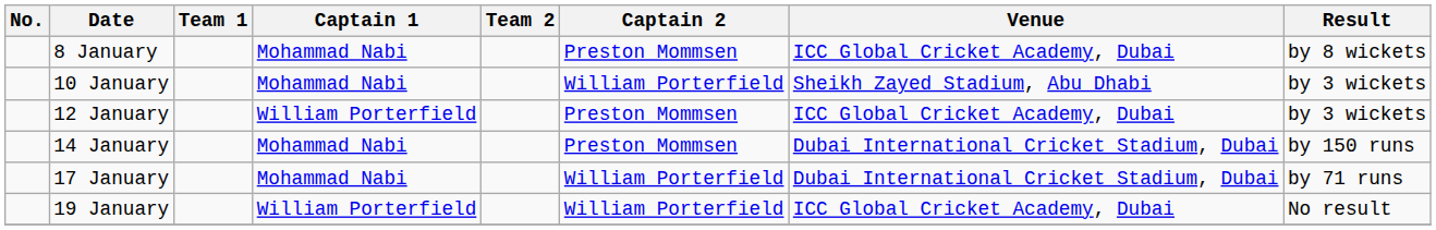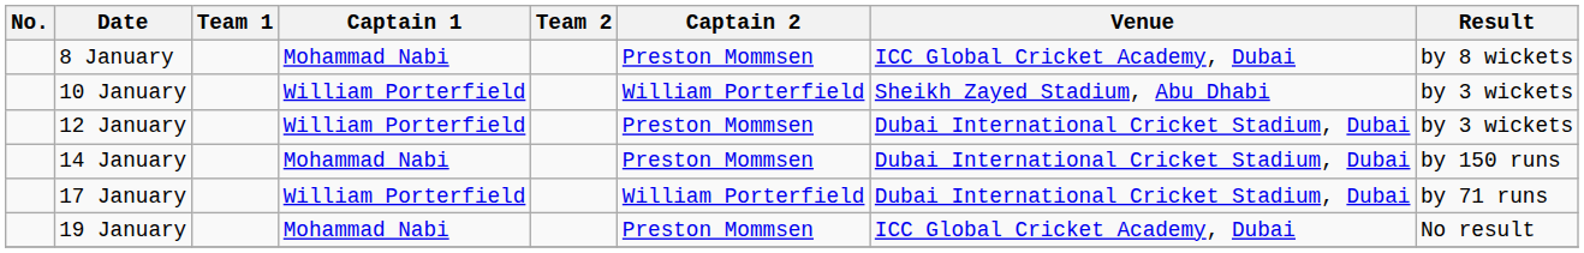10 January | Captain 1: Mohammad Nabi -> William Porterfield
12 January | Venue: ICC Global Cricket Academy, Dubai -> Dubai International Cricket Stadium, Dubai
17 January | Captain 1: Mohammad Nabi -> William Porterfield
19 January | Captain 1: William Porterfield -> Mohammad Nabi
19 January | Captain 2: William Porterfield -> Preston Mommsen
